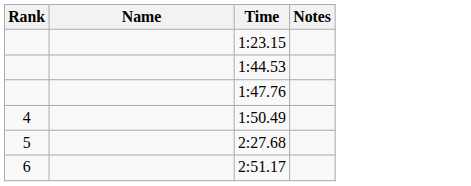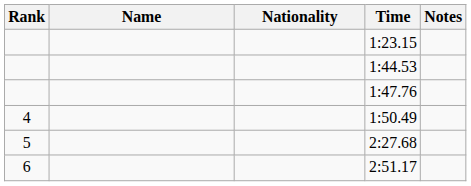+ column: Nationality
